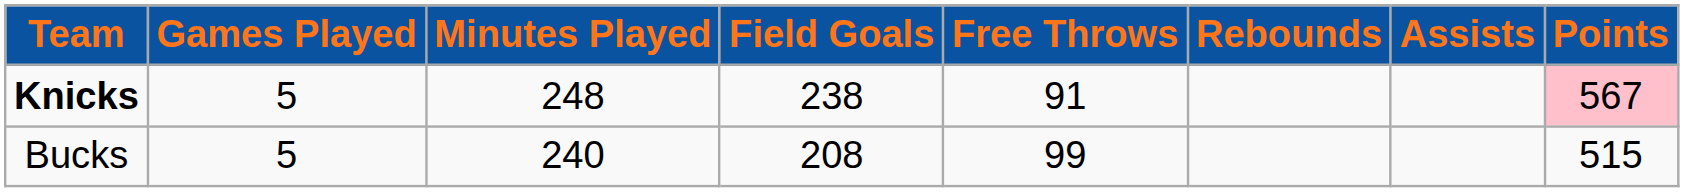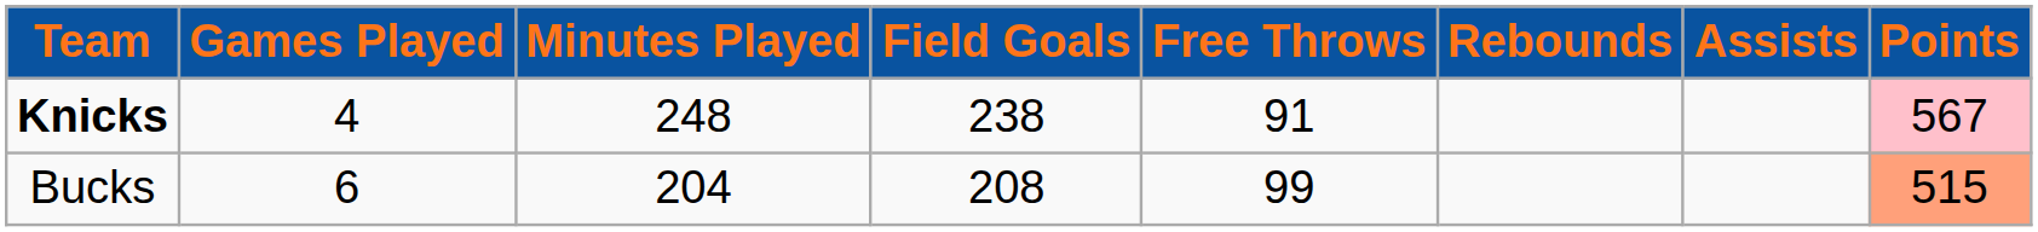Knicks | Games Played: 5 -> 4
Bucks | Games Played: 5 -> 6
Bucks | Minutes Played: 240 -> 204
Bucks | Points: no background -> lightsalmon background
